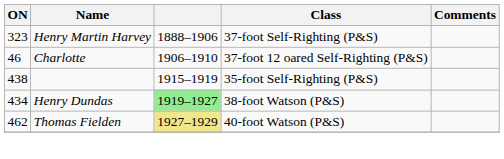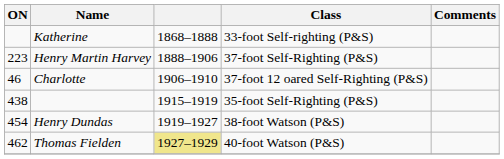+ row: Katherine | 1868–1888 | 33-foot Self-righting (P&S)
Henry Martin Harvey | ON: 323 -> 223
Henry Dundas | ON: 434 -> 454
Henry Dundas | column 3: lightgreen background -> no background
